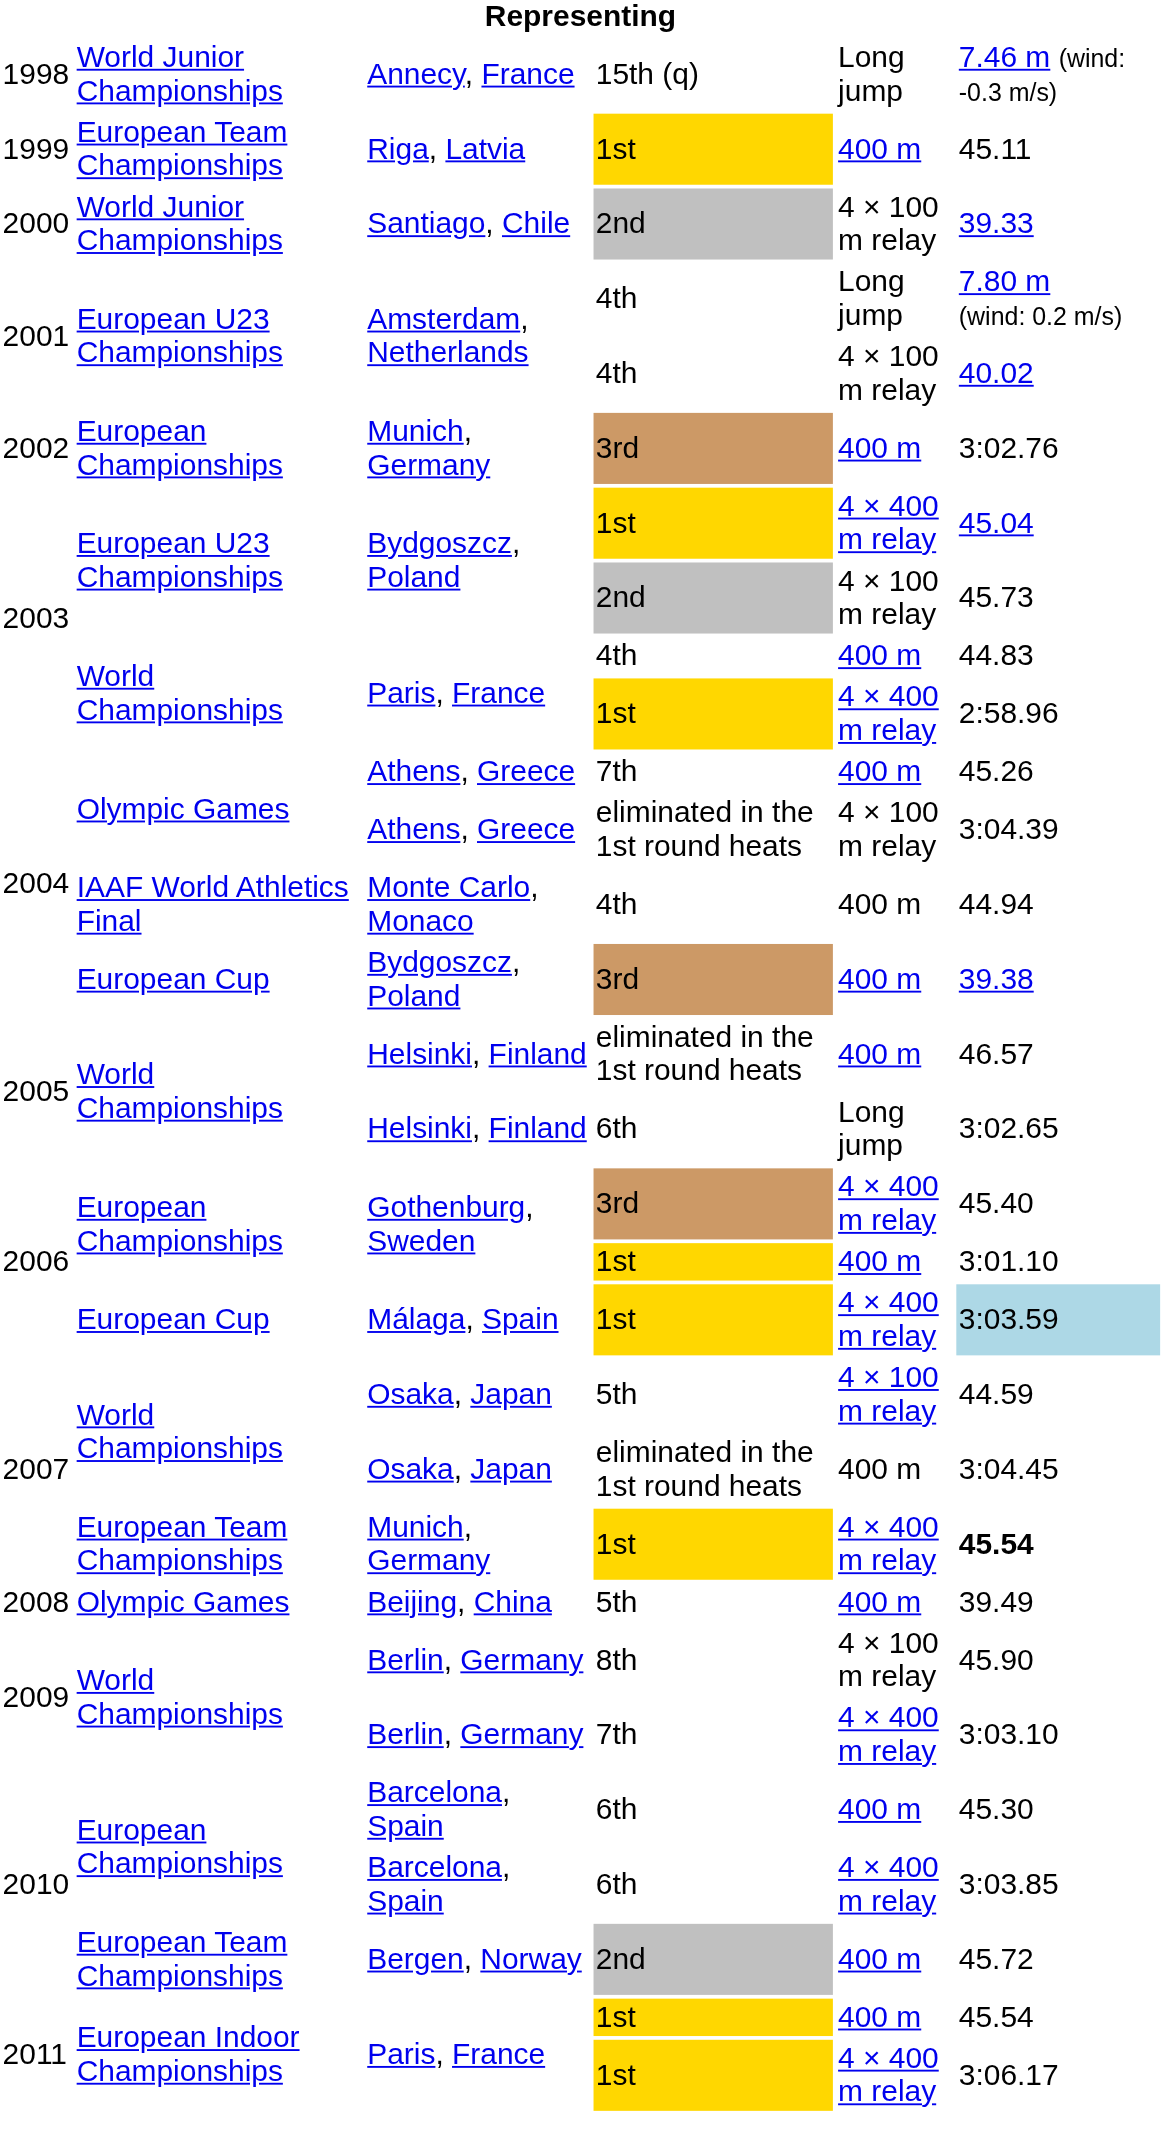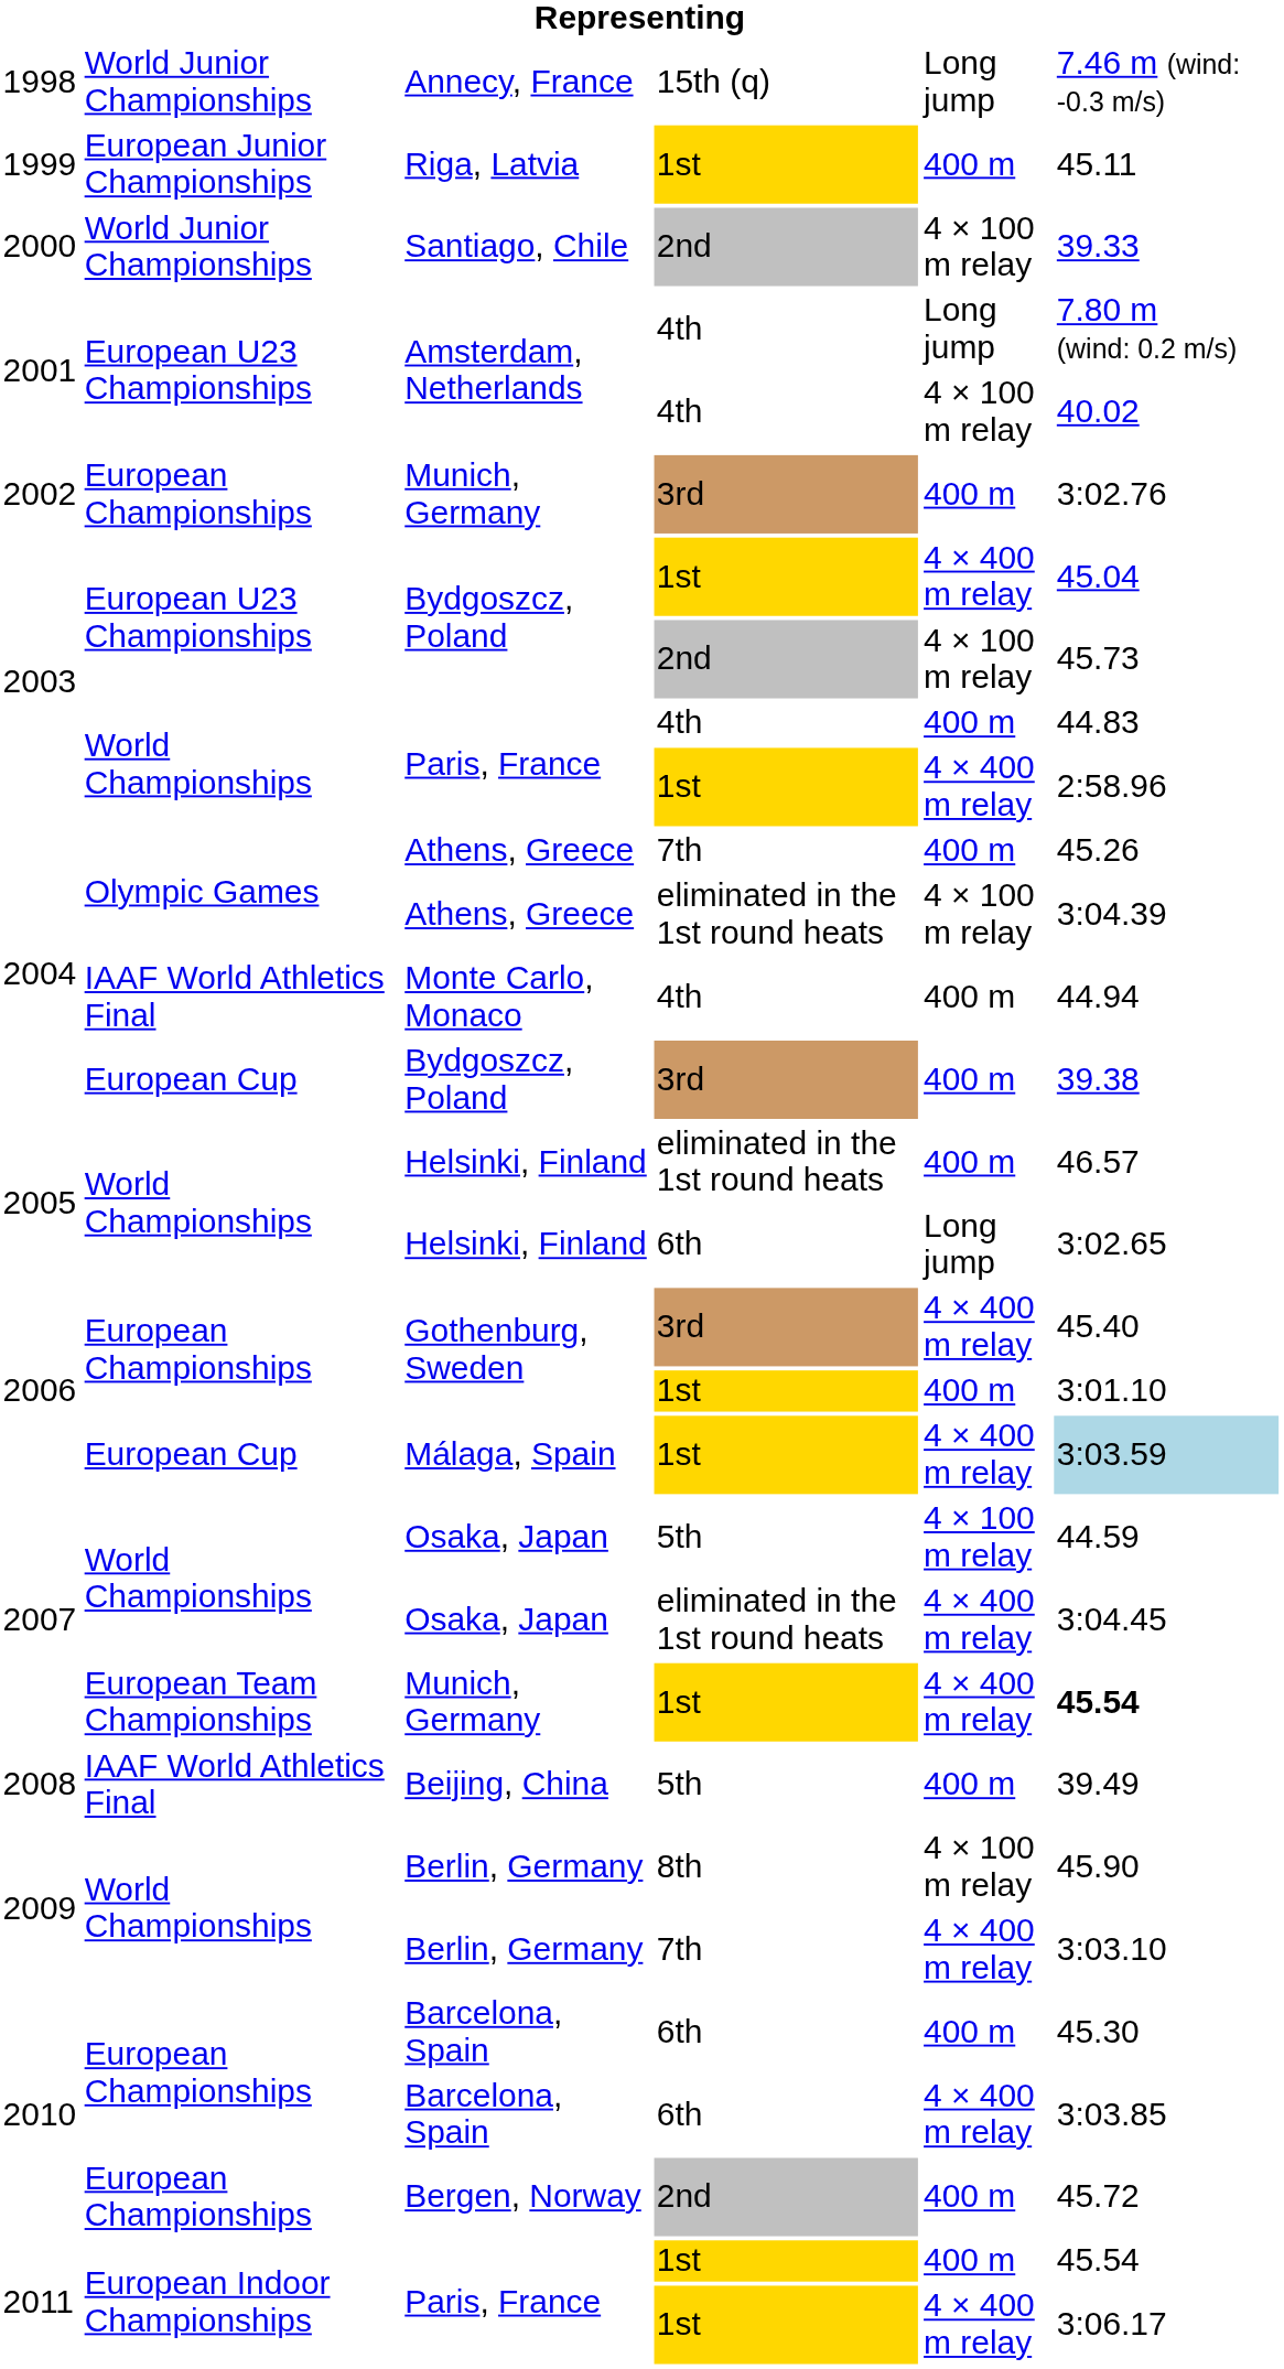Riga, Latvia | column 2: European Team Championships -> European Junior Championships
Osaka, Japan / eliminated in the 1st round heats | column 5: 400 m -> 4 × 400 m relay
Beijing, China | column 2: Olympic Games -> IAAF World Athletics Final
Bergen, Norway | column 2: European Team Championships -> European Championships
